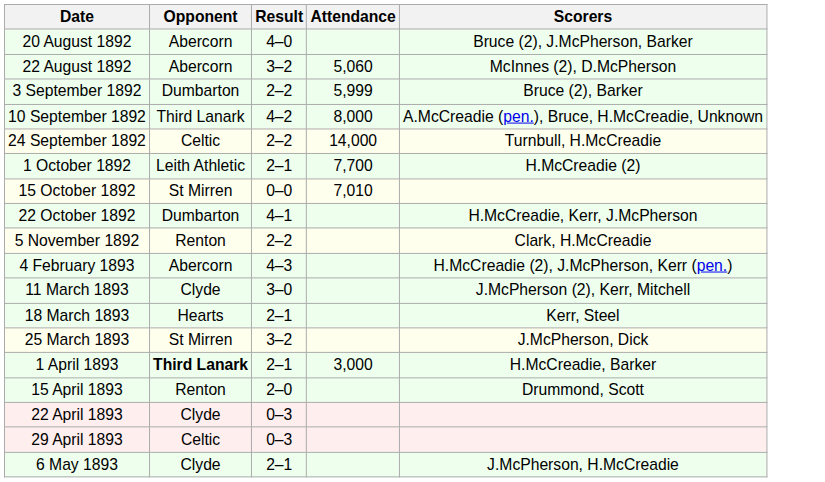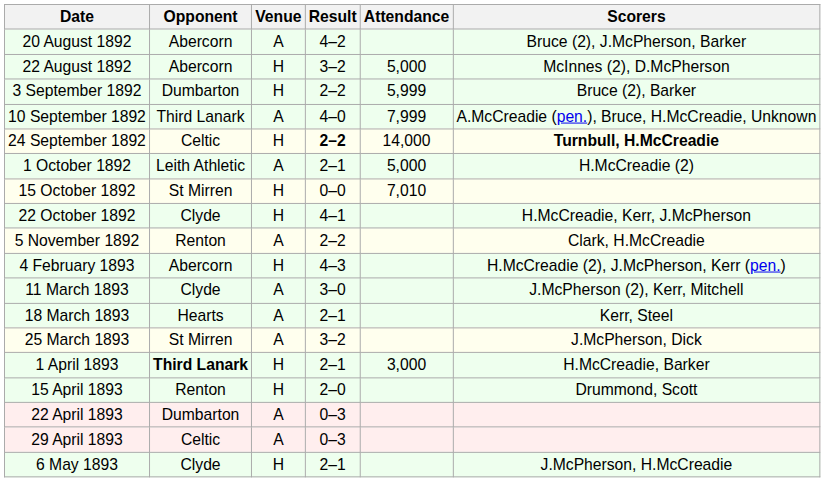+ column: Venue | A | H | H | A | H | A | H | H | A | H | A | A | A | H | H | A | A | H
20 August 1892 | Result: 4–0 -> 4–2
22 August 1892 | Attendance: 5,060 -> 5,000
10 September 1892 | Result: 4–2 -> 4–0
10 September 1892 | Attendance: 8,000 -> 7,999
24 September 1892 | Result: normal -> bold
24 September 1892 | Scorers: normal -> bold
1 October 1892 | Attendance: 7,700 -> 5,000
22 October 1892 | Opponent: Dumbarton -> Clyde
22 April 1893 | Opponent: Clyde -> Dumbarton
